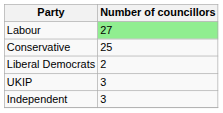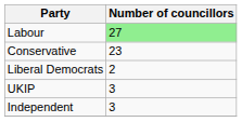Conservative | Number of councillors: 25 -> 23
